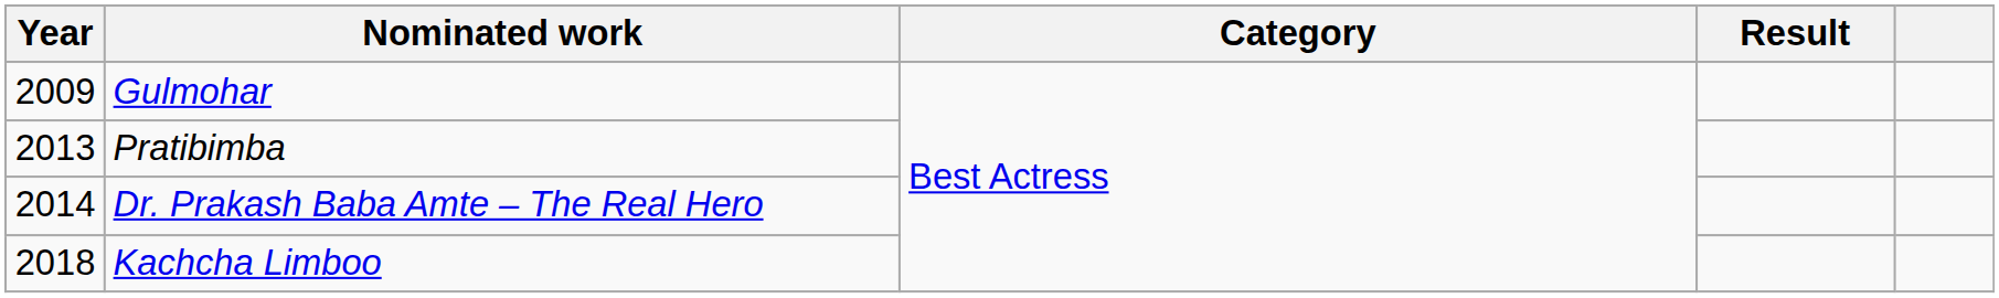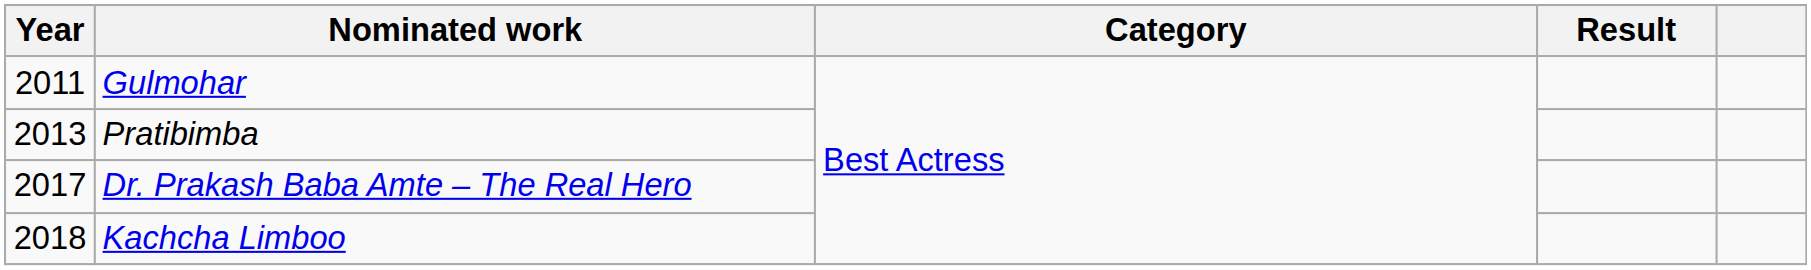Gulmohar | Year: 2009 -> 2011
Dr. Prakash Baba Amte – The Real Hero | Year: 2014 -> 2017
